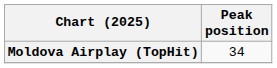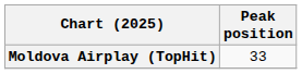Moldova Airplay (TopHit) | Peak position: 34 -> 33
